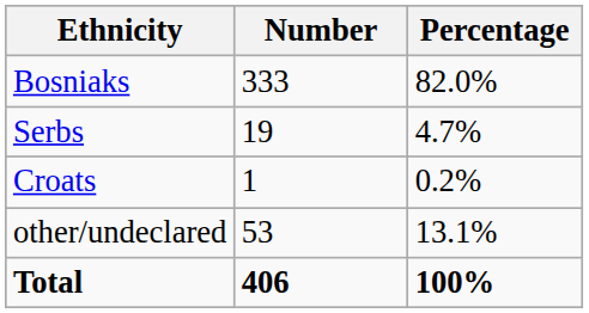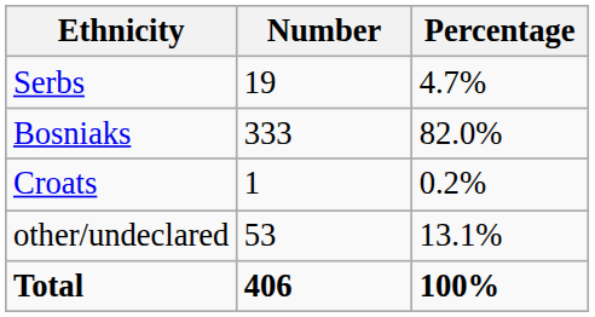rows swapped: Bosniaks <-> Serbs
